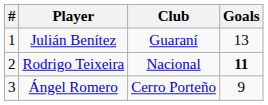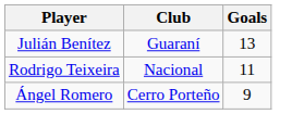- column: # | 1 | 2 | 3
Rodrigo Teixeira | Goals: bold -> normal
